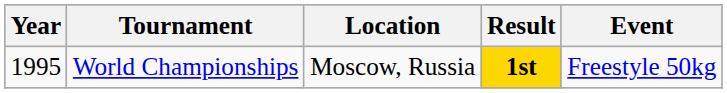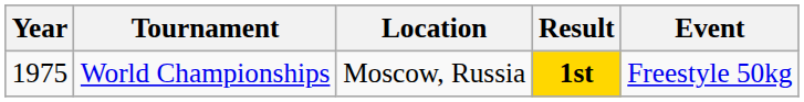World Championships | Year: 1995 -> 1975
